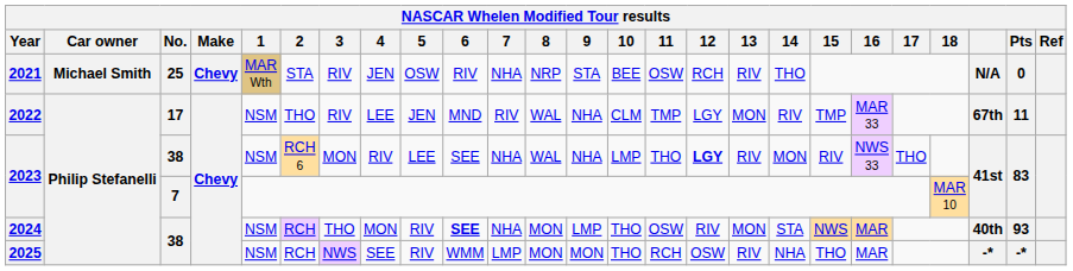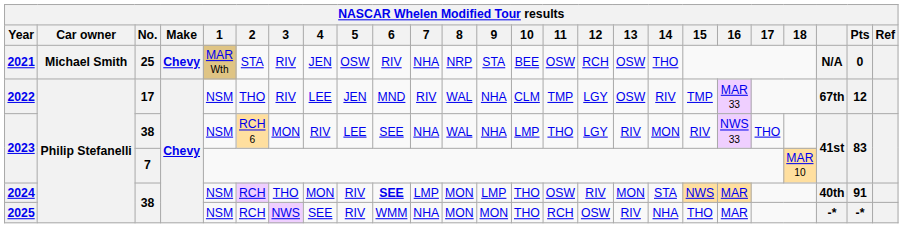2021 | 13: RIV -> OSW
2022 | 13: MON -> OSW
2022 | Pts: 11 -> 12
2023 / 38 | 12: bold -> normal
2024 | 7: NHA -> LMP
2024 | Pts: 93 -> 91
2025 | 7: LMP -> NHA
